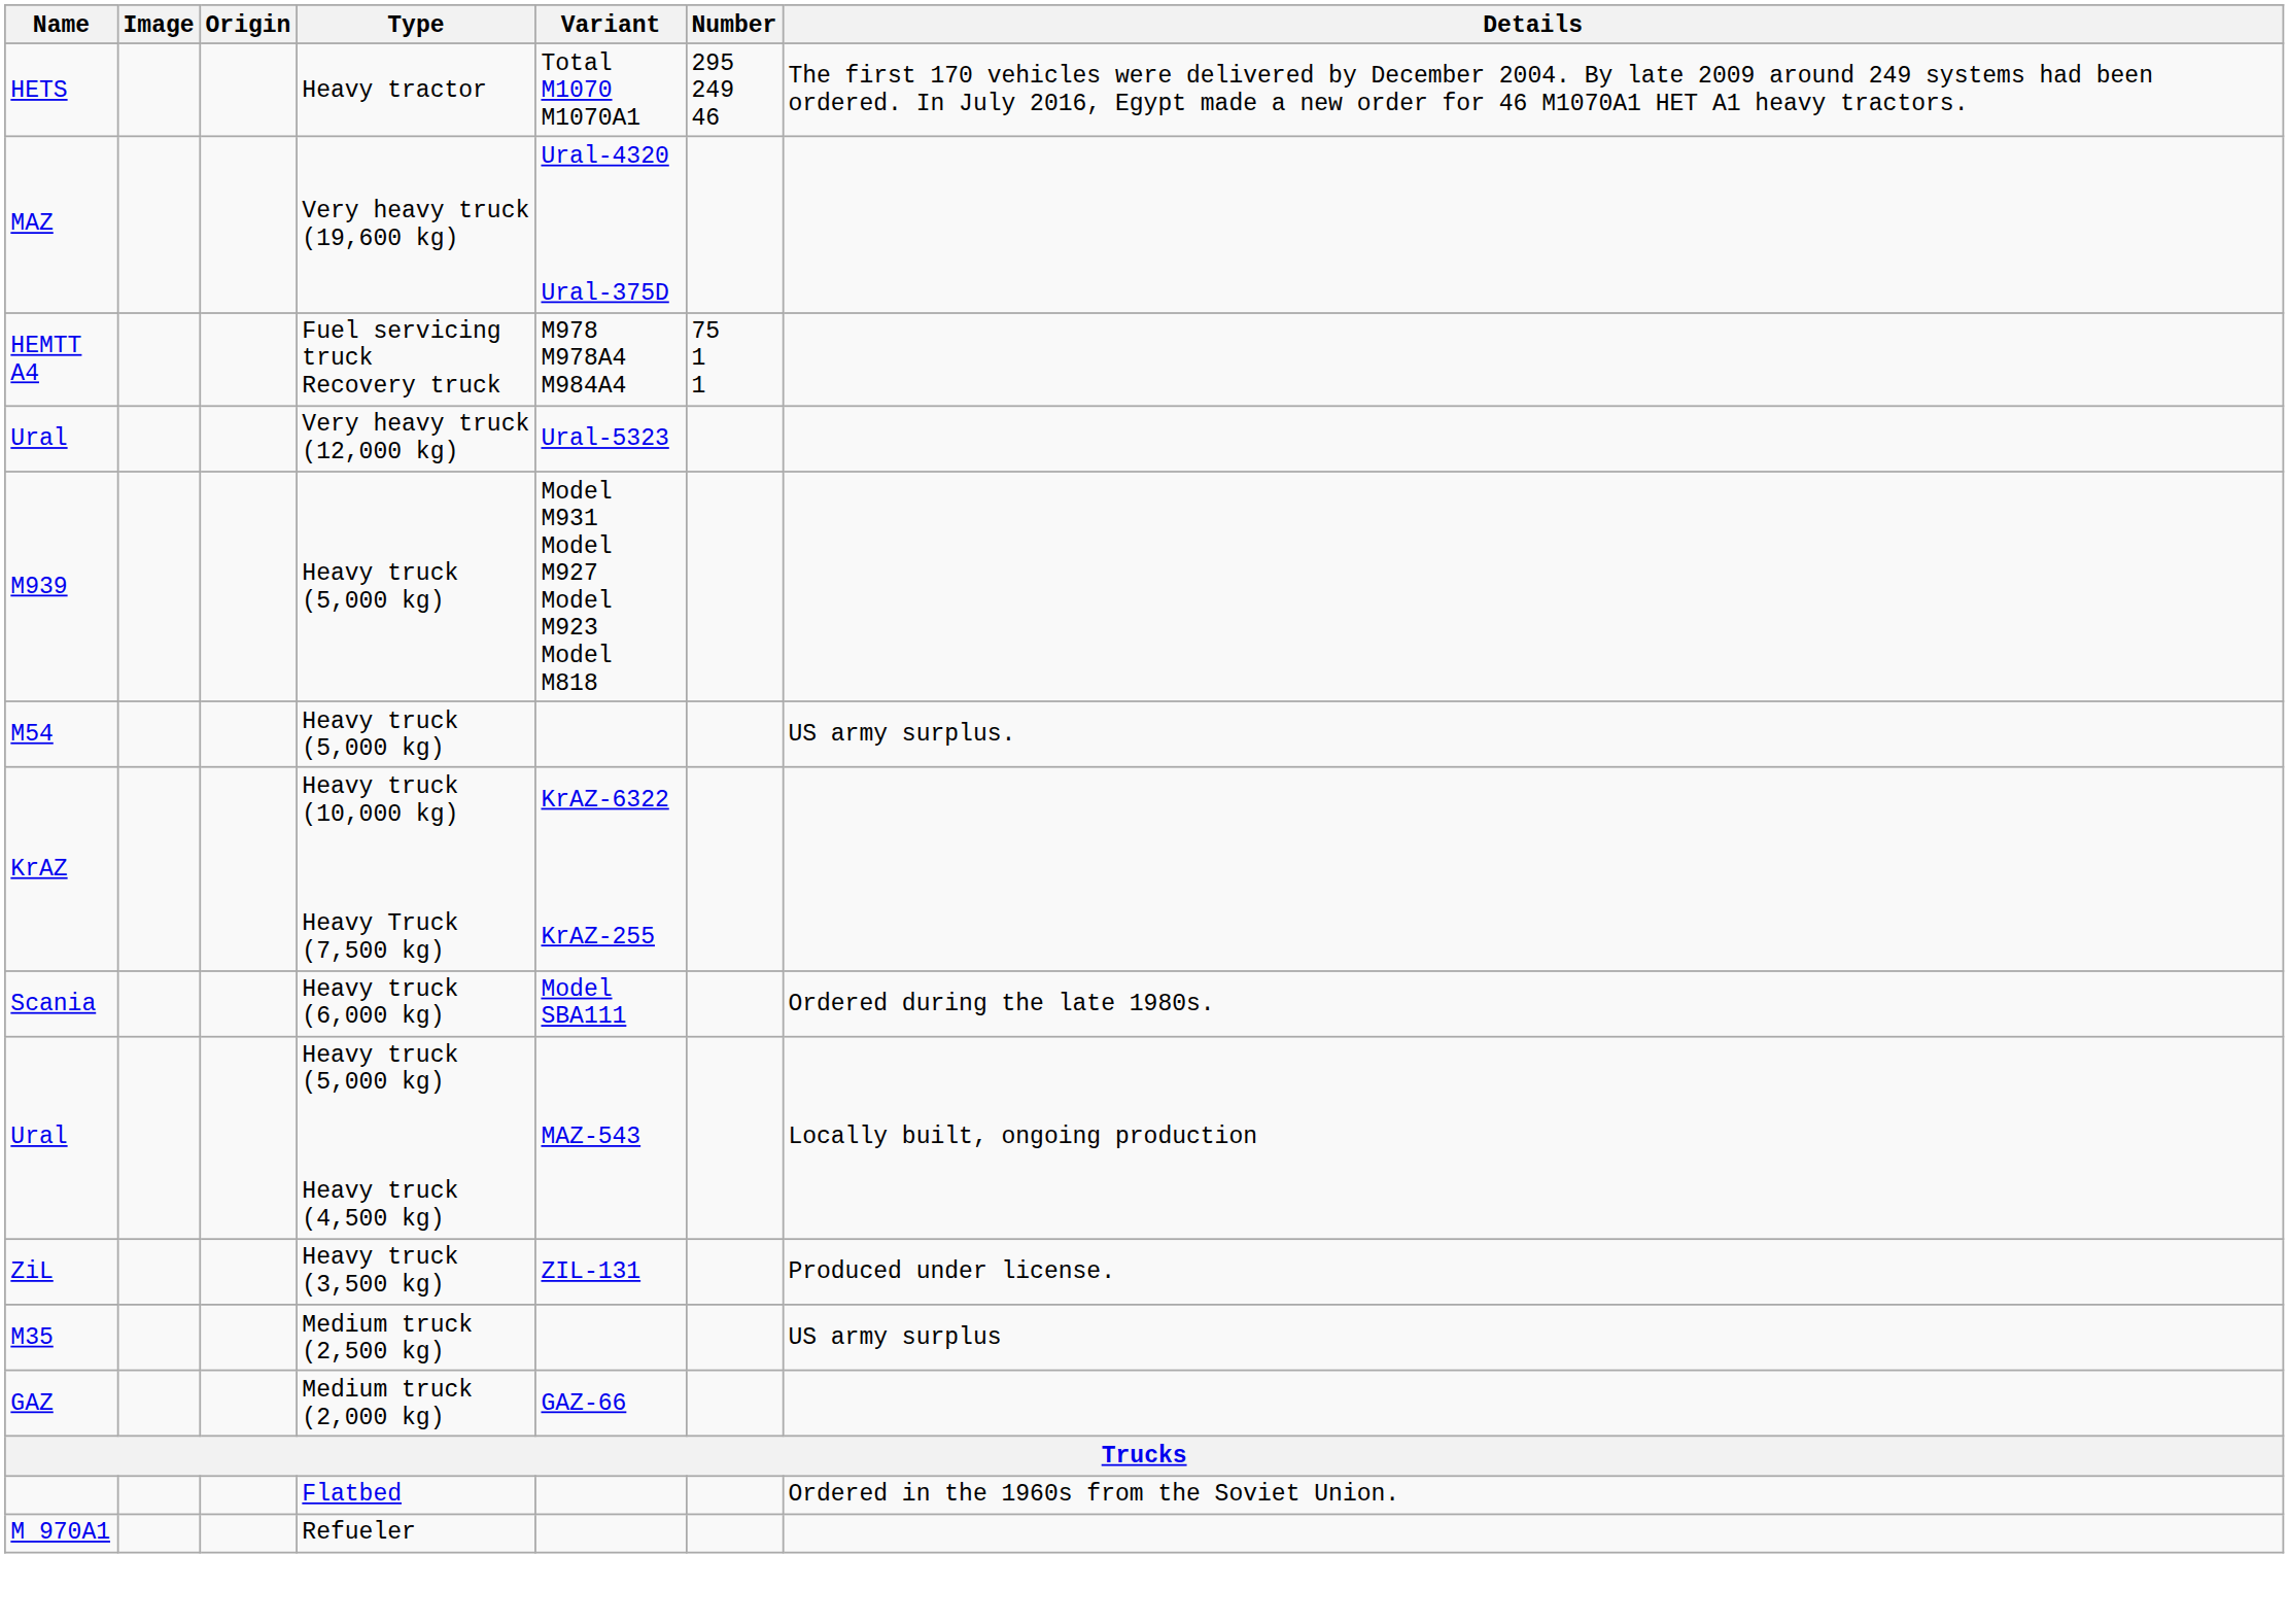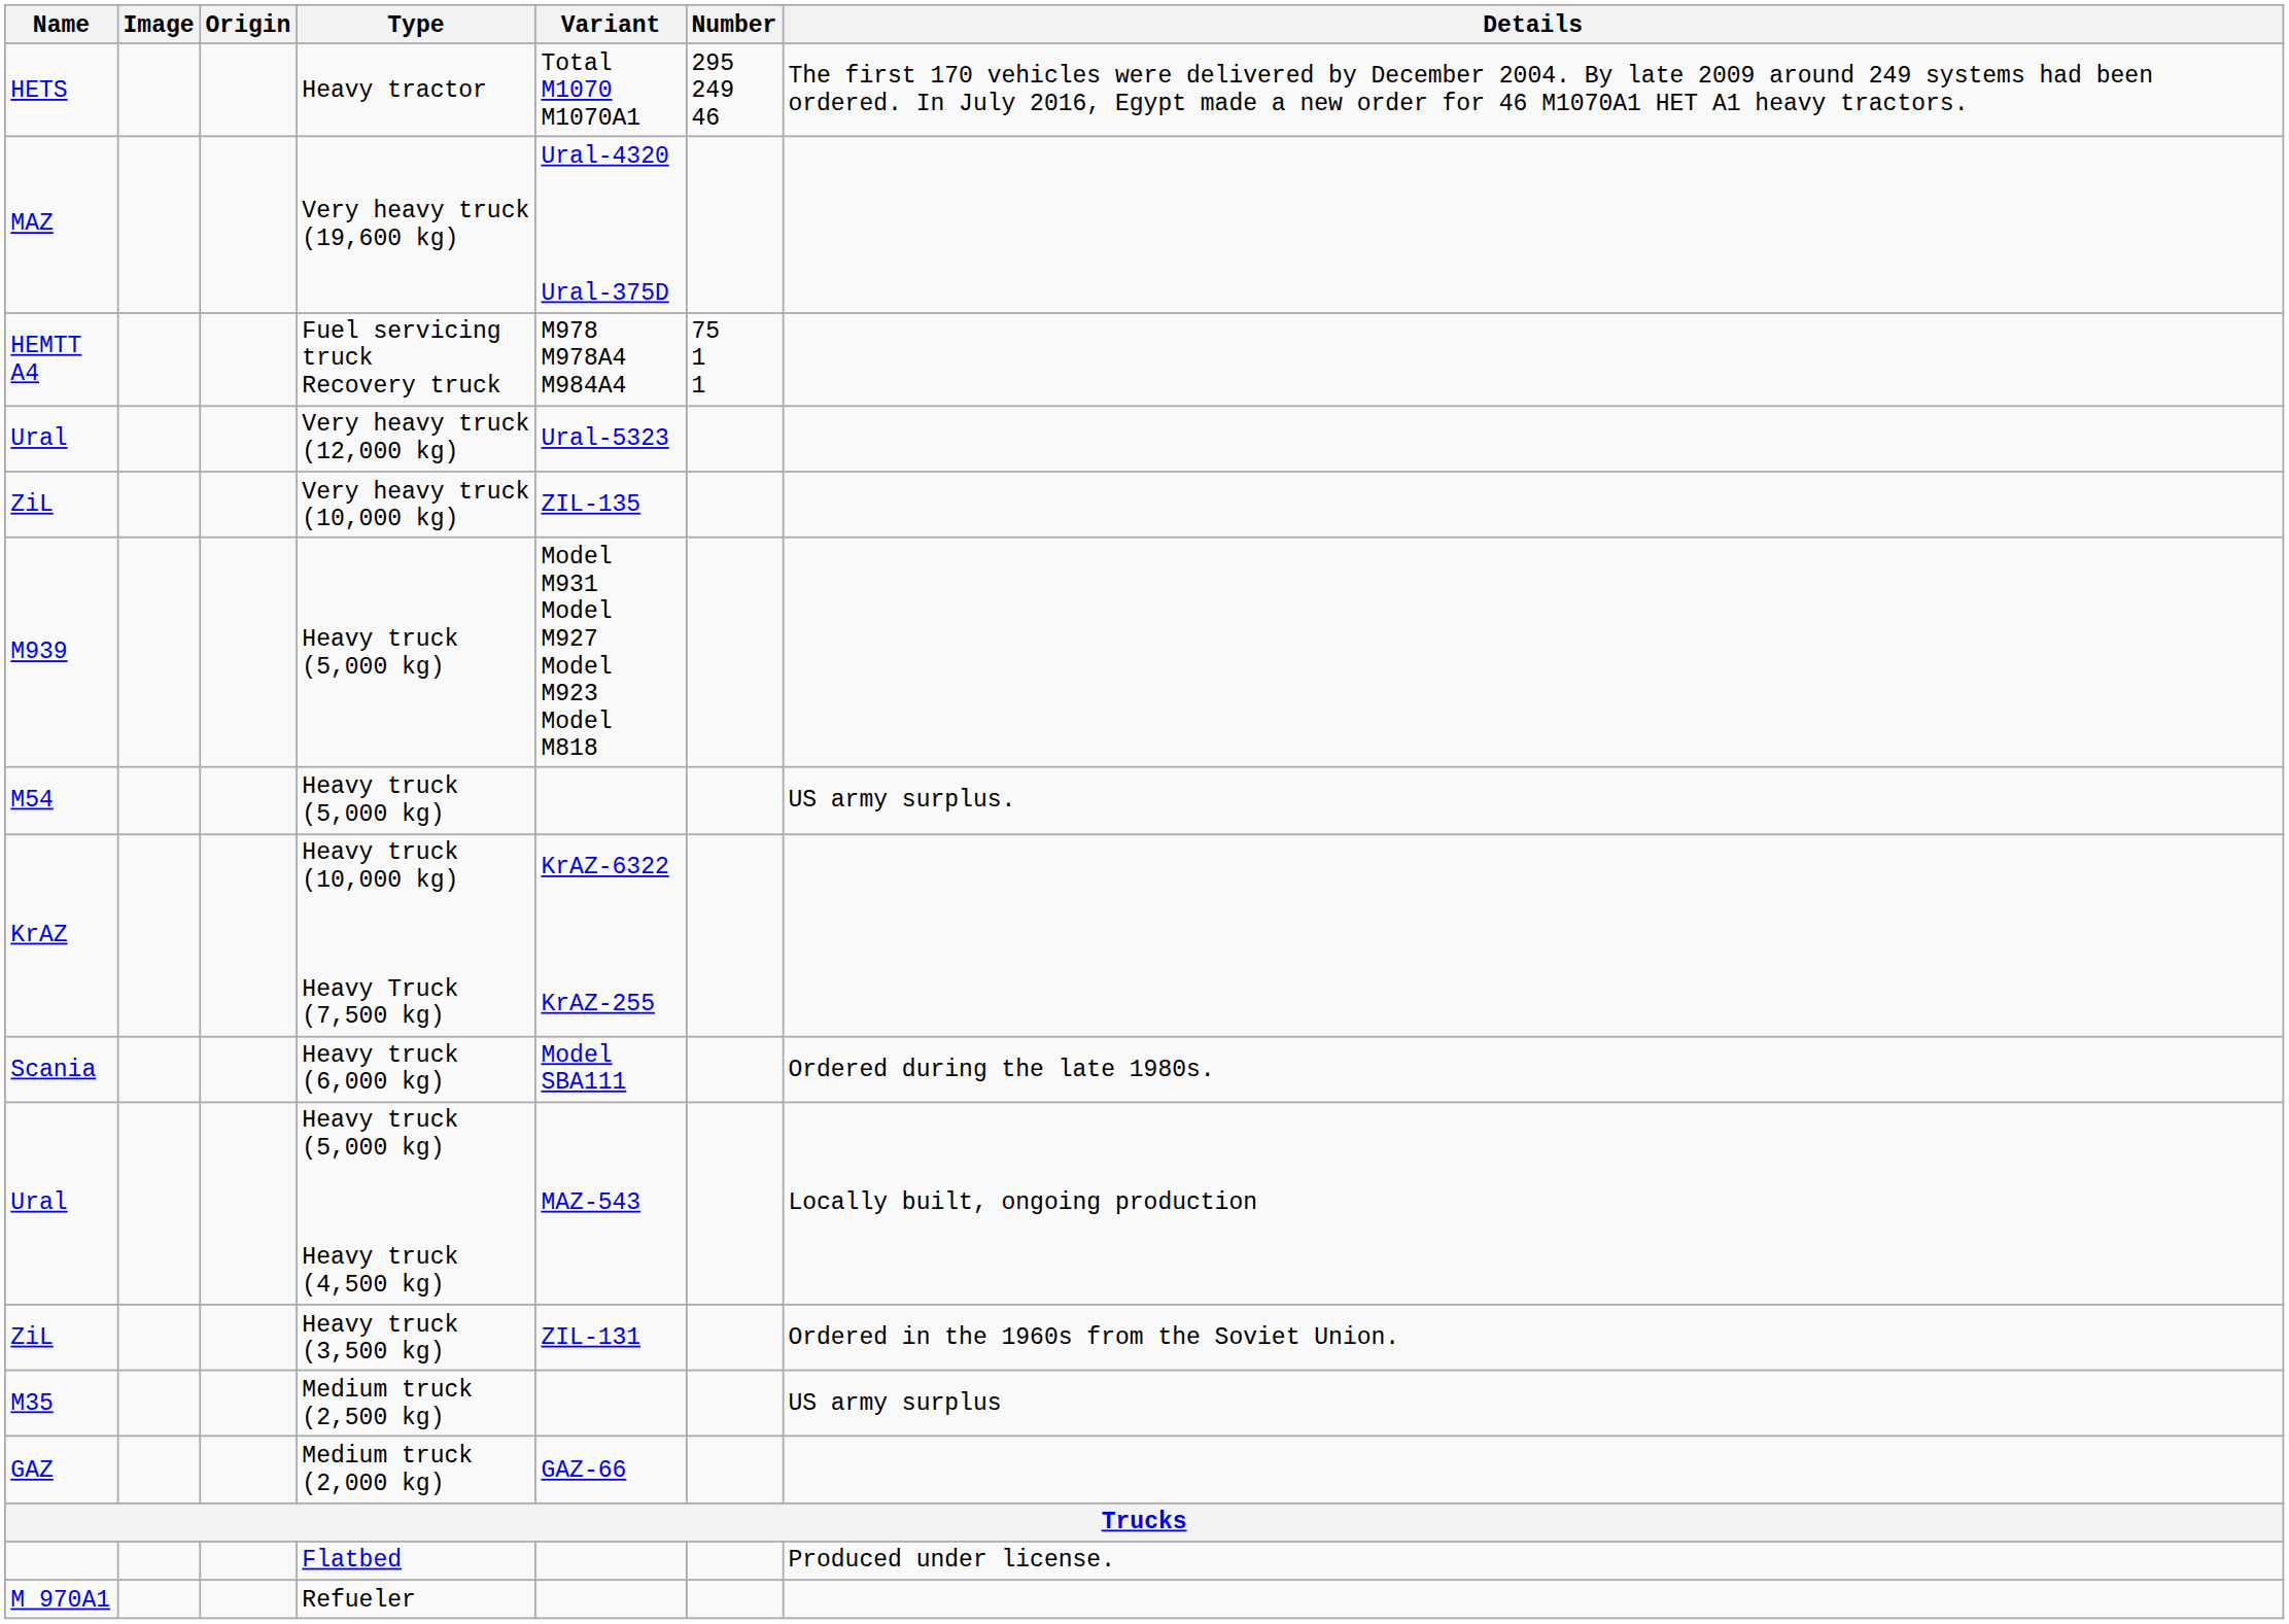+ row: ZiL | Very heavy truck (10,000 kg) | ZIL-135
Heavy truck (3,500 kg) | Details: Produced under license. -> Ordered in the 1960s from the Soviet Union.
Flatbed | Details: Ordered in the 1960s from the Soviet Union. -> Produced under license.
